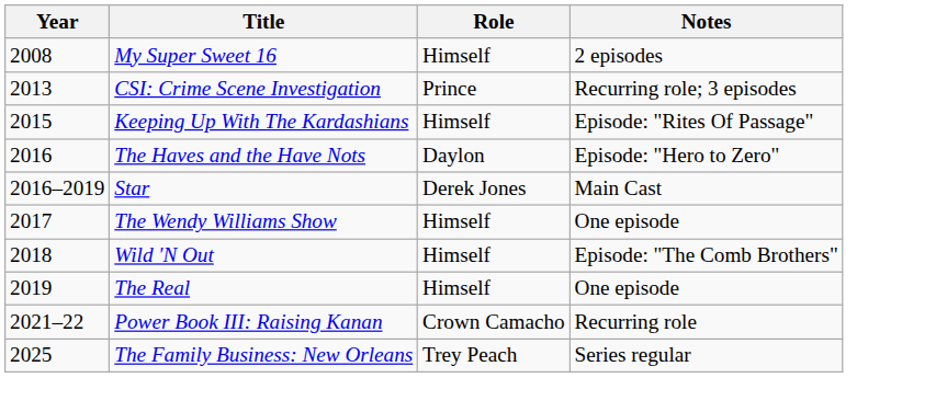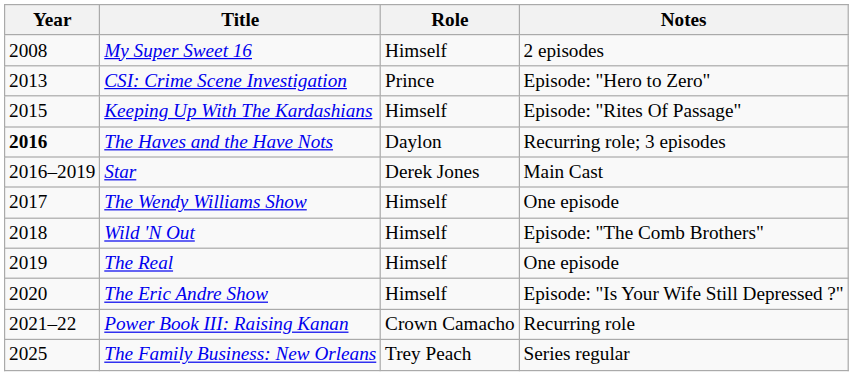CSI: Crime Scene Investigation | Notes: Recurring role; 3 episodes -> Episode: "Hero to Zero"
The Haves and the Have Nots | Year: normal -> bold
The Haves and the Have Nots | Notes: Episode: "Hero to Zero" -> Recurring role; 3 episodes
+ row: 2020 | The Eric Andre Show | Himself | Episode: "Is Your Wife Still Depressed ?"
